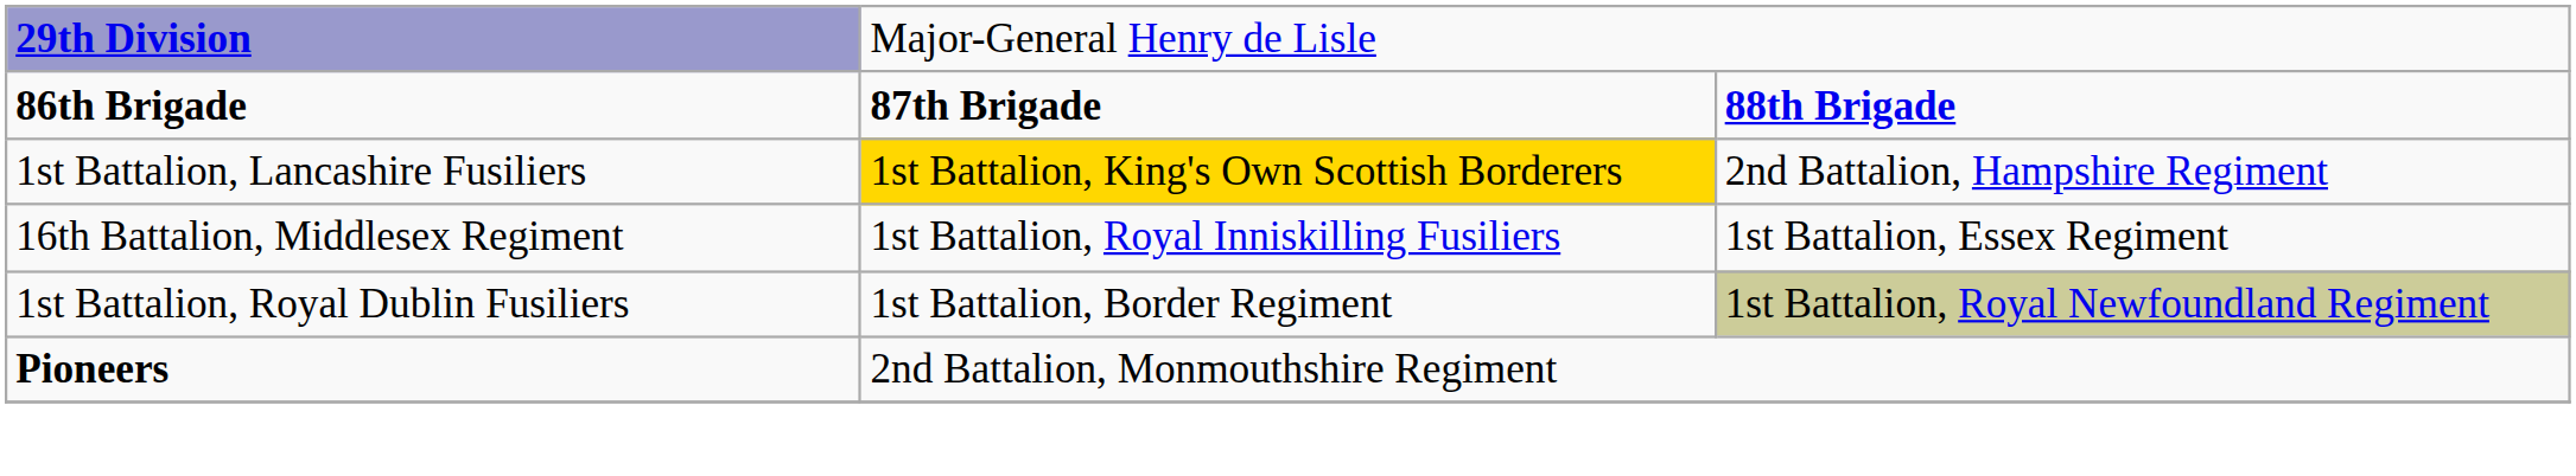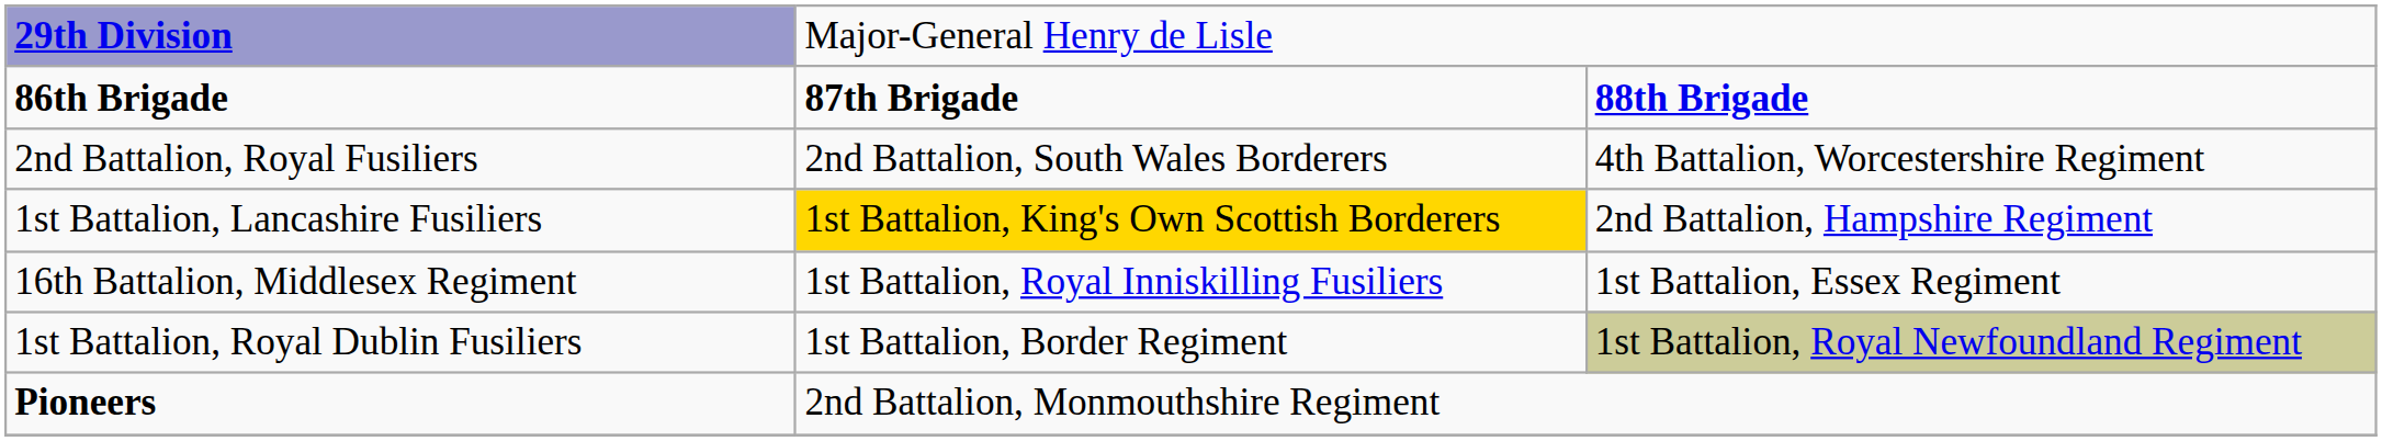+ row: 2nd Battalion, Royal Fusiliers | 2nd Battalion, South Wales Borderers | 4th Battalion, Worcestershire Regiment
